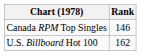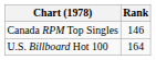U.S. Billboard Hot 100 | Rank: 162 -> 164
